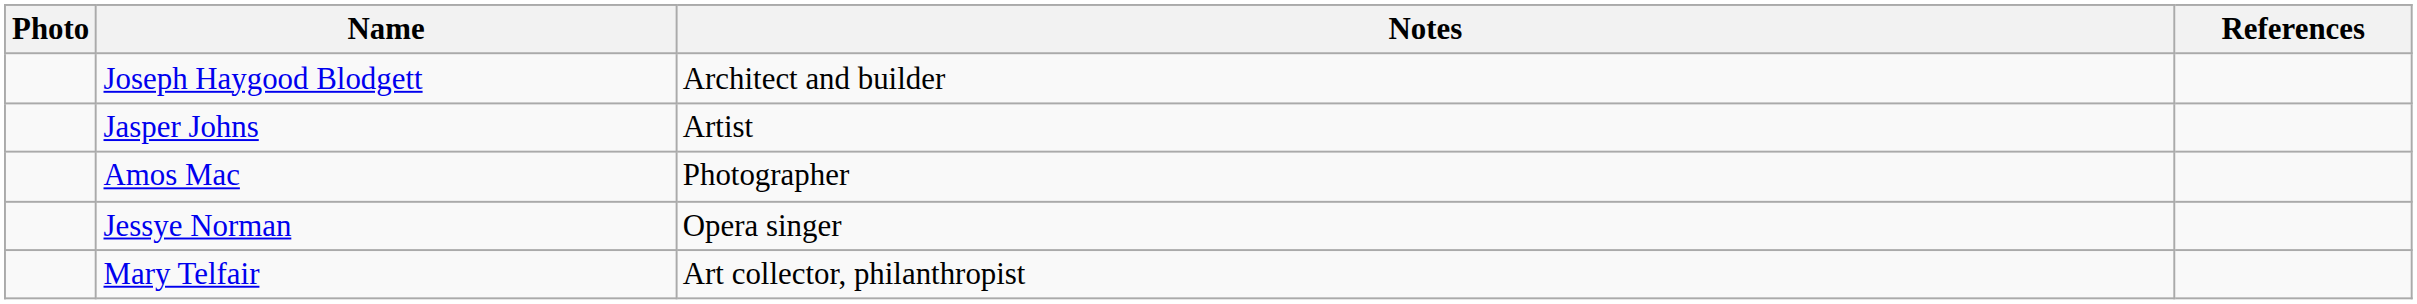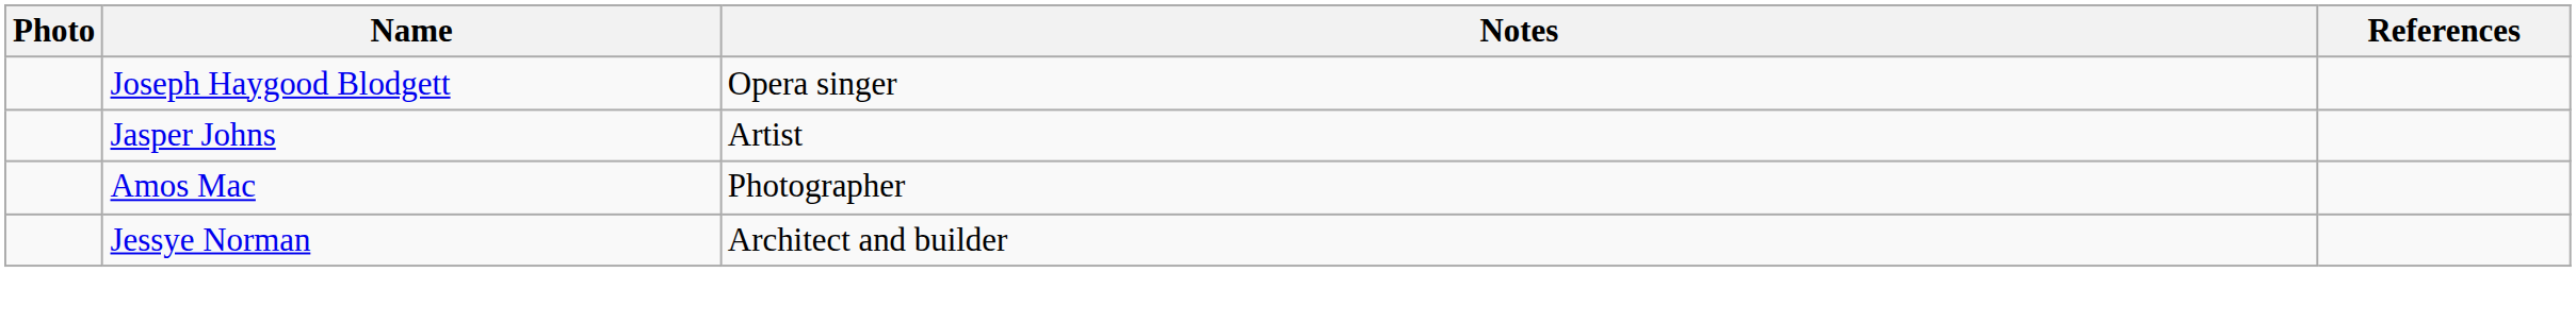Joseph Haygood Blodgett | Notes: Architect and builder -> Opera singer
Jessye Norman | Notes: Opera singer -> Architect and builder
- row: Mary Telfair | Art collector, philanthropist
